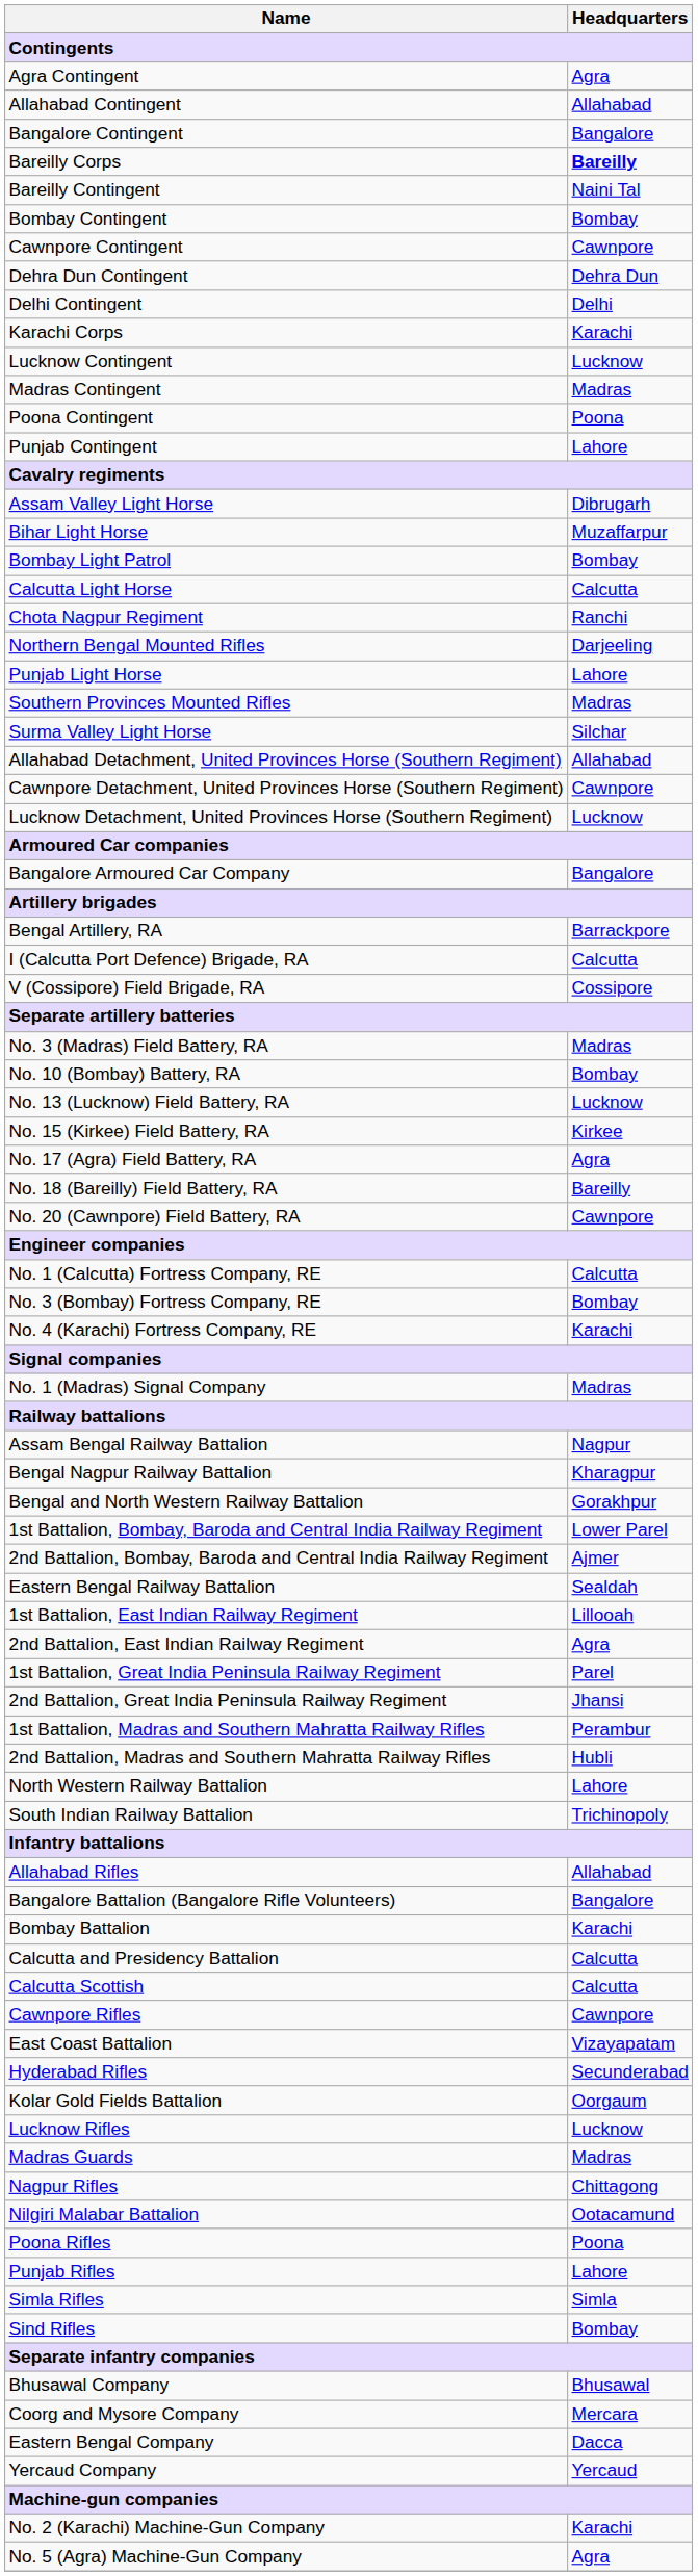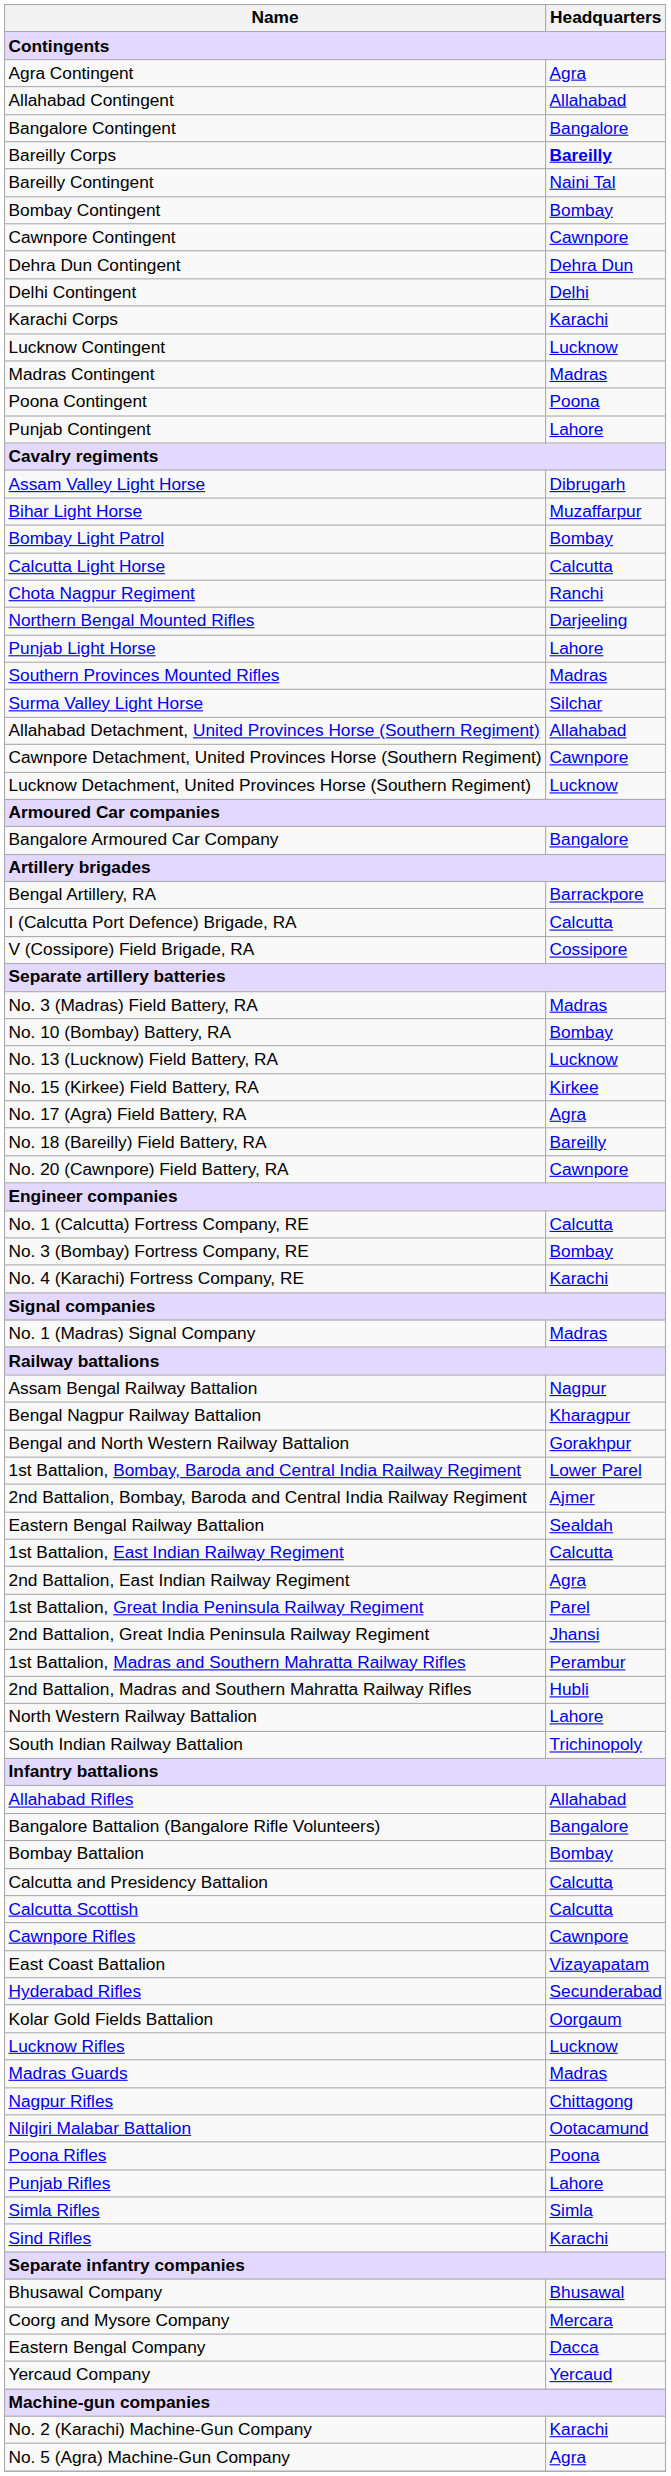1st Battalion, East Indian Railway Regiment | Headquarters: Lillooah -> Calcutta
Bombay Battalion | Headquarters: Karachi -> Bombay
Sind Rifles | Headquarters: Bombay -> Karachi
